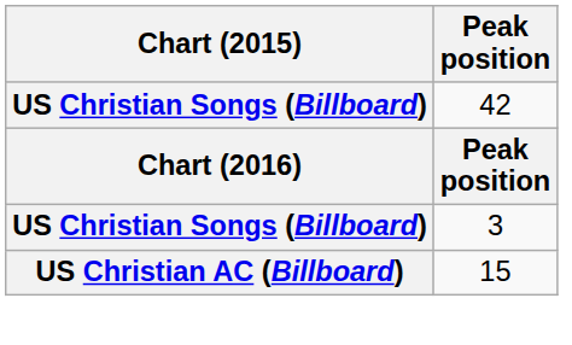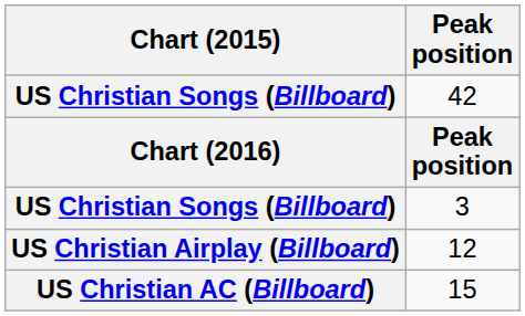+ row: US Christian Airplay (Billboard) | 12
